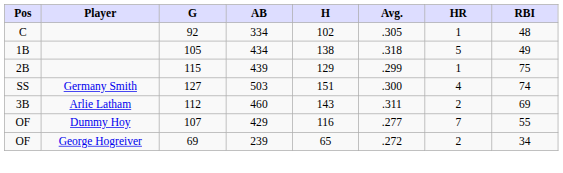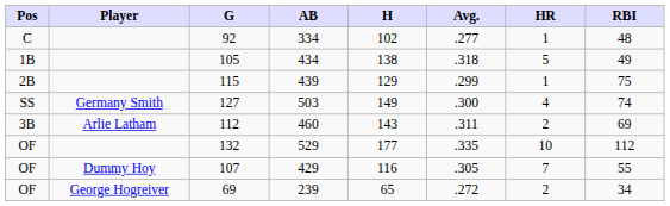92 | Avg.: .305 -> .277
127 | H: 151 -> 149
+ row: OF | 132 | 529 | 177 | .335 | 10 | 112
107 | Avg.: .277 -> .305
